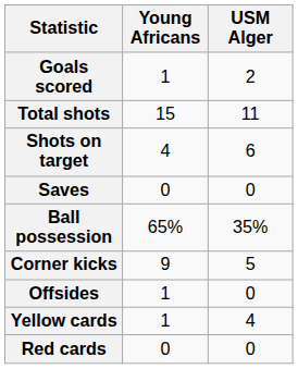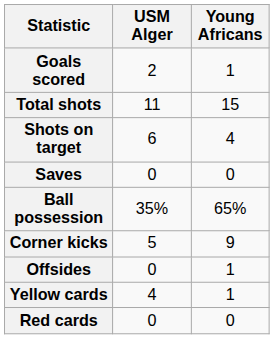columns swapped: Young Africans <-> USM Alger
